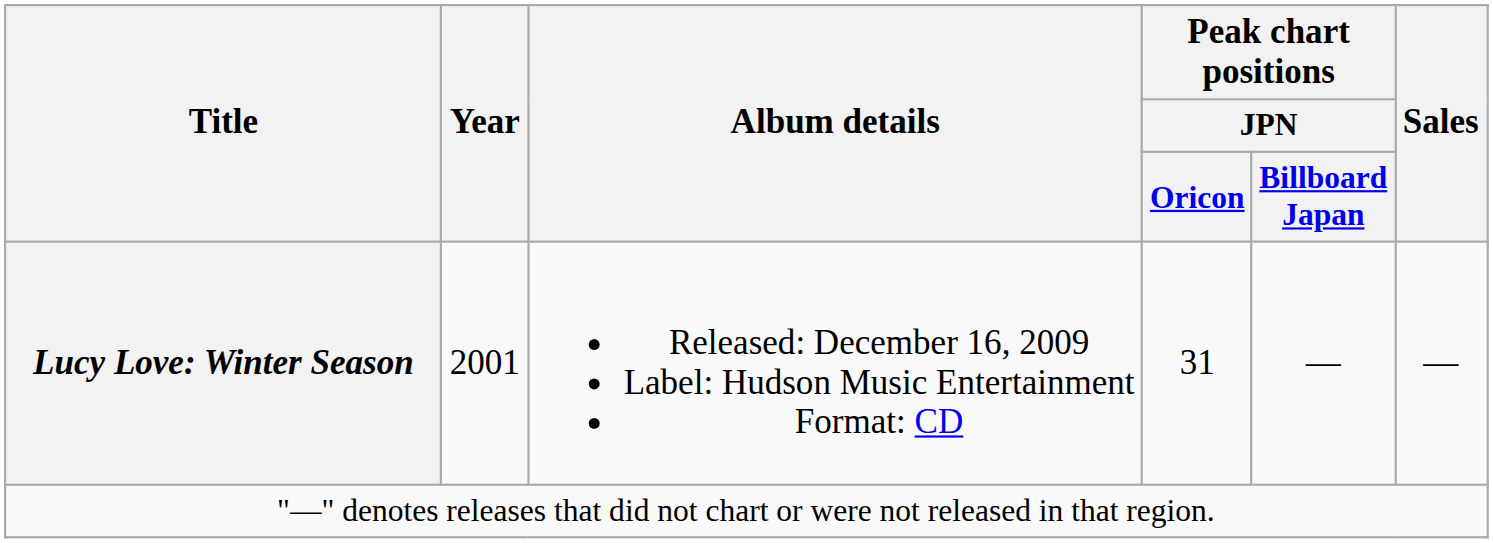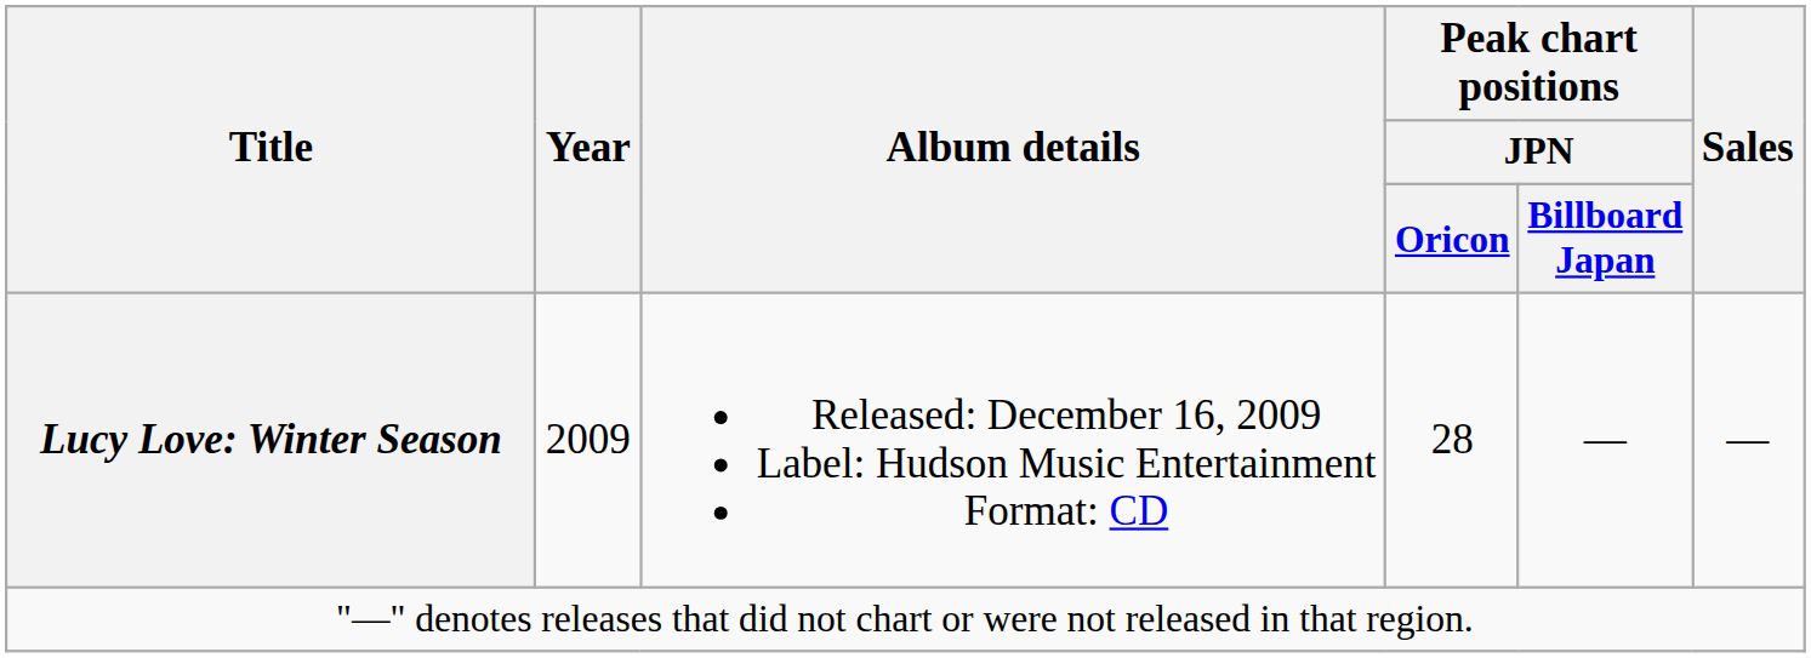Lucy Love: Winter Season | Year: 2001 -> 2009
Lucy Love: Winter Season | Peak chart positions / JPN / Oricon: 31 -> 28
